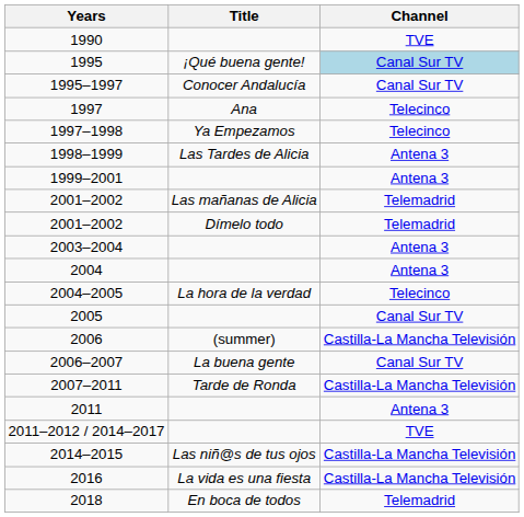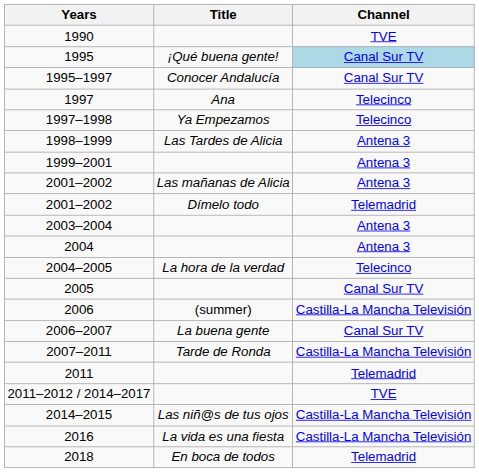2001–2002 / Las mañanas de Alicia | Channel: Telemadrid -> Antena 3
2011 | Channel: Antena 3 -> Telemadrid
